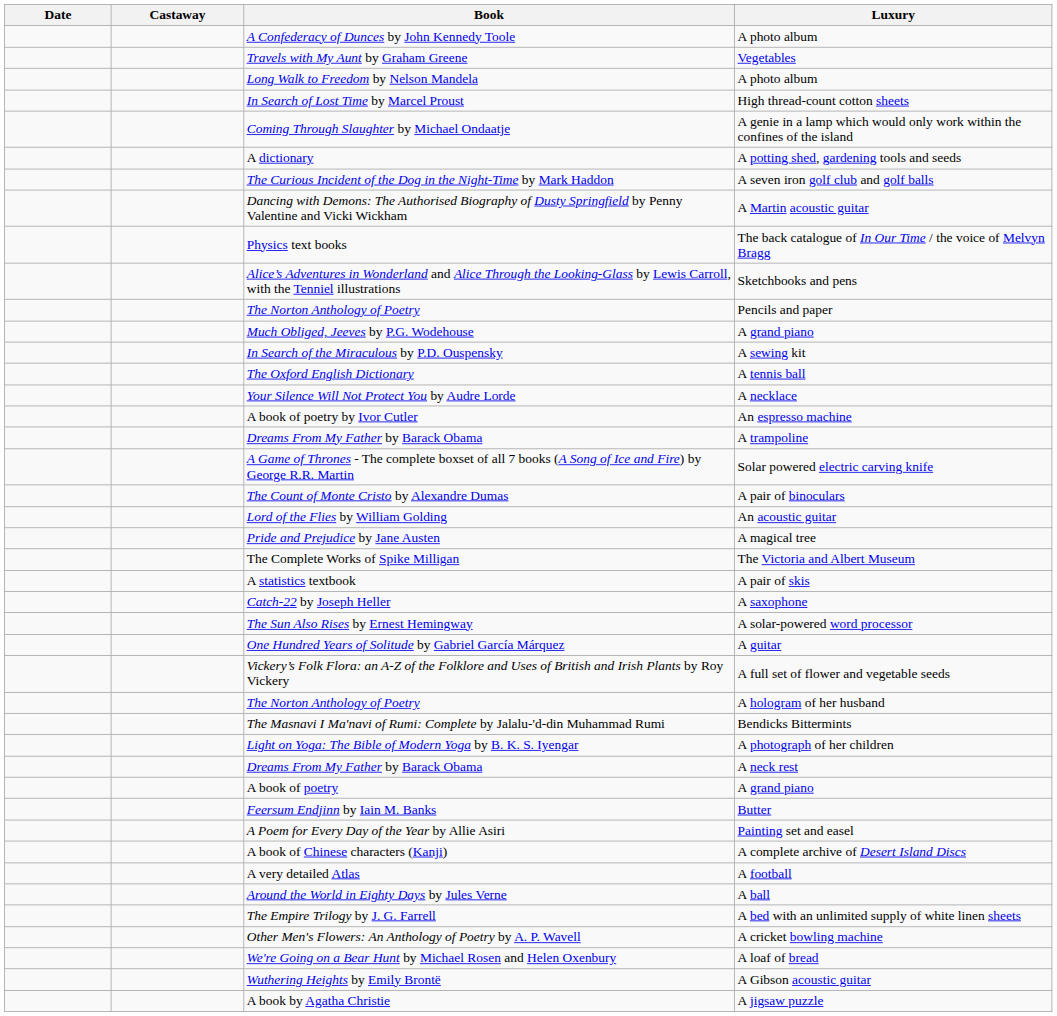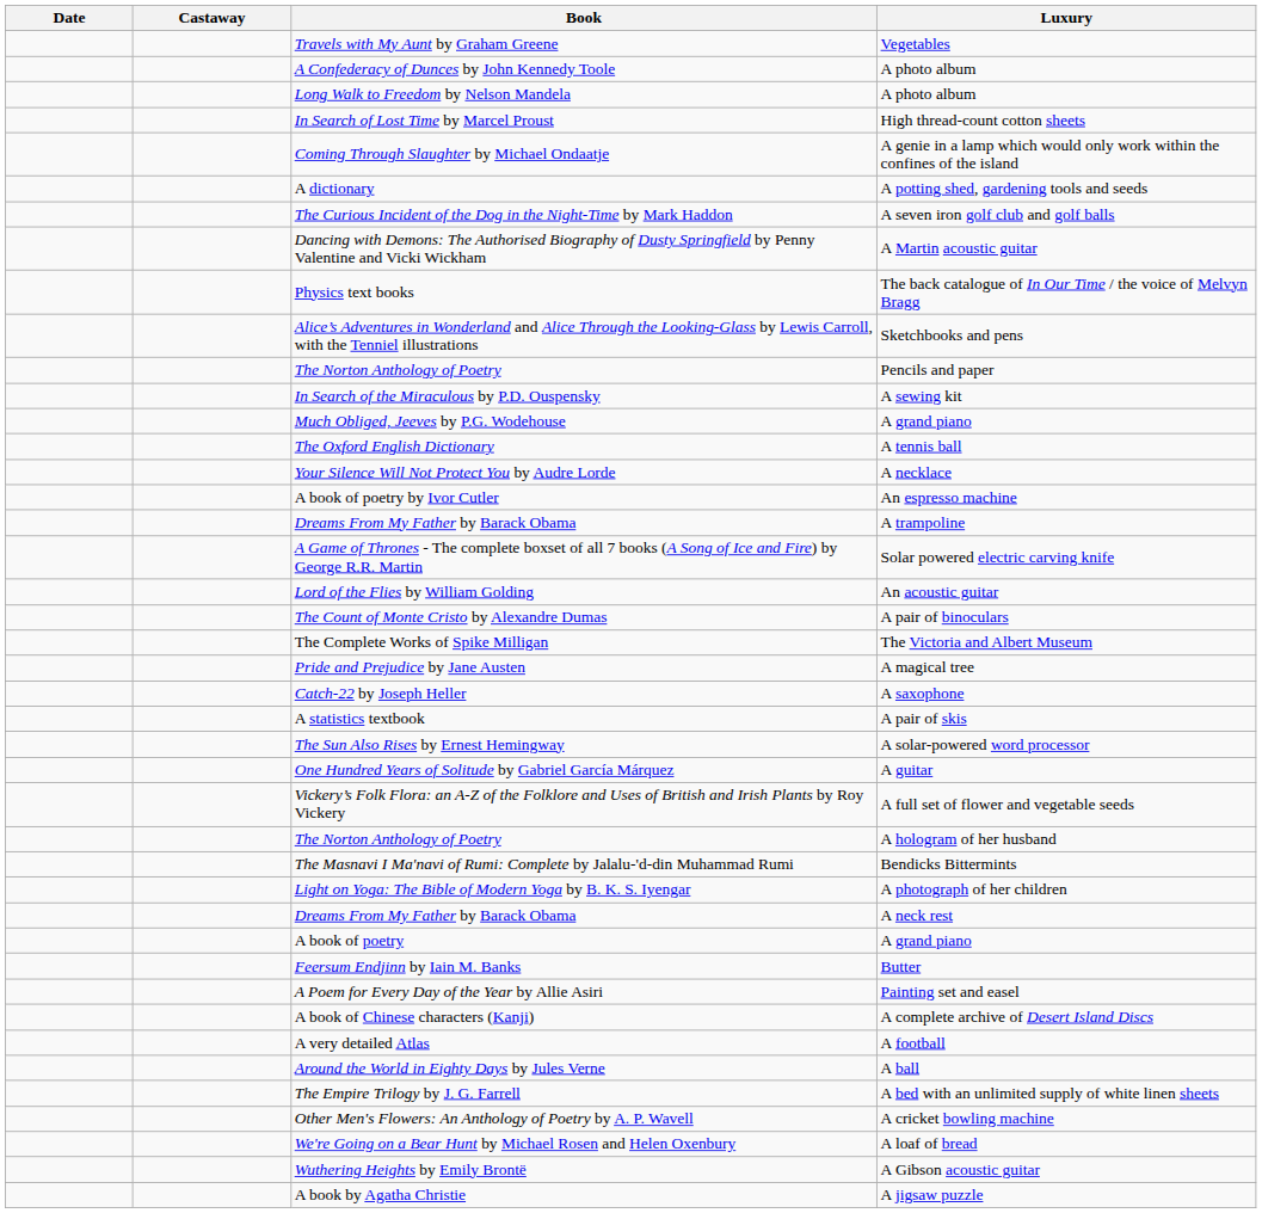rows swapped: Travels with My Aunt by Graham Greene <-> A Confederacy of Dunces by John Kennedy Toole
rows swapped: Much Obliged, Jeeves by P.G. Wodehouse <-> In Search of the Miraculous by P.D. Ouspensky
rows swapped: Lord of the Flies by William Golding <-> The Count of Monte Cristo by Alexandre Dumas
rows swapped: The Complete Works of Spike Milligan <-> Pride and Prejudice by Jane Austen
rows swapped: A statistics textbook <-> Catch-22 by Joseph Heller
